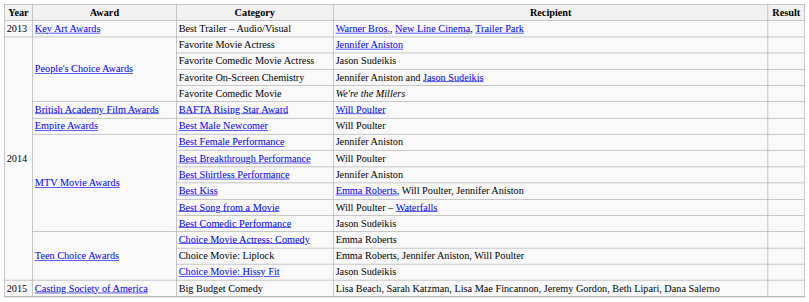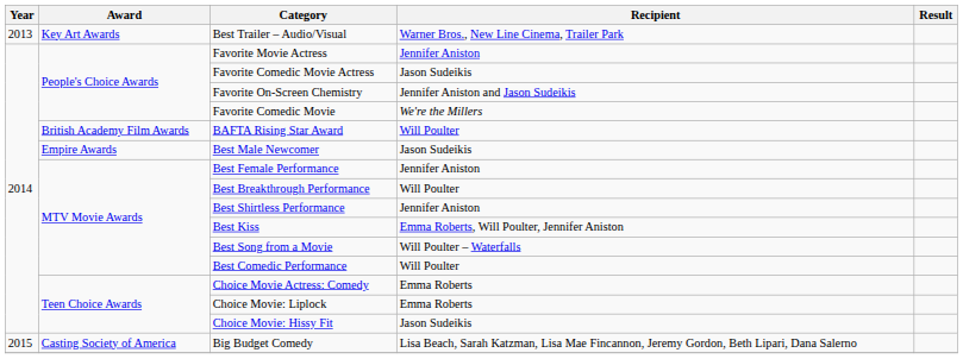Best Male Newcomer | Recipient: Will Poulter -> Jason Sudeikis
Best Comedic Performance | Recipient: Jason Sudeikis -> Will Poulter
Choice Movie: Liplock | Recipient: Emma Roberts, Jennifer Aniston, Will Poulter -> Emma Roberts
